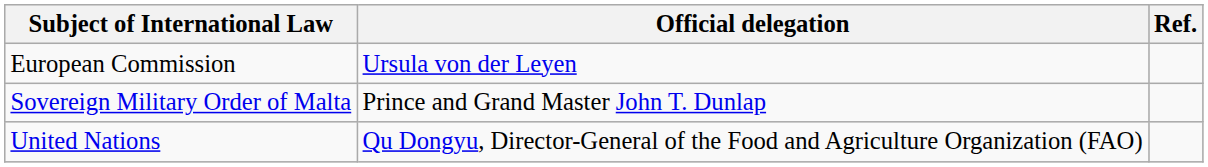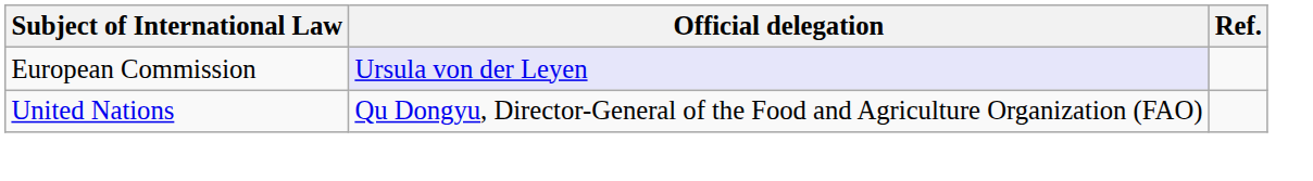European Commission | Official delegation: no background -> lavender background
- row: Sovereign Military Order of Malta | Prince and Grand Master John T. Dunlap
